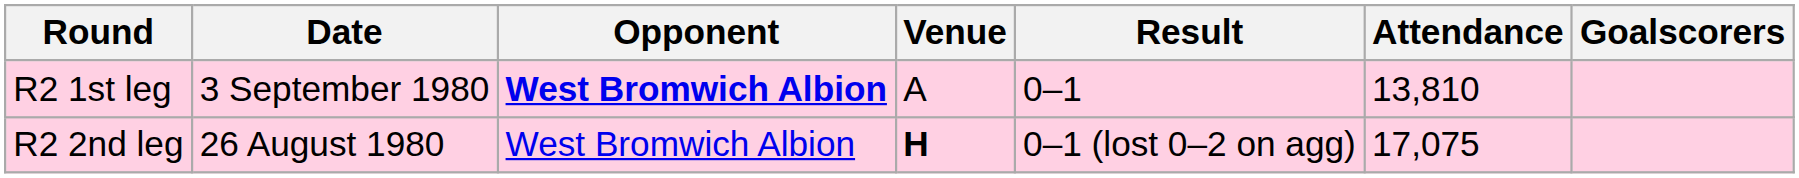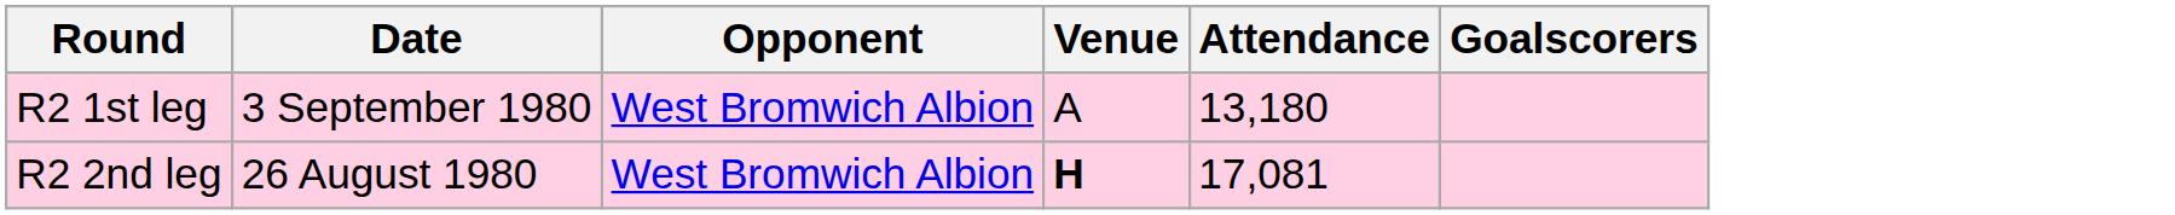- column: Result | 0–1 | 0–1 (lost 0–2 on agg)
R2 1st leg | Opponent: bold -> normal
R2 1st leg | Attendance: 13,810 -> 13,180
R2 2nd leg | Attendance: 17,075 -> 17,081
